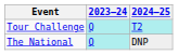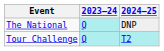rows swapped: Tour Challenge <-> The National
